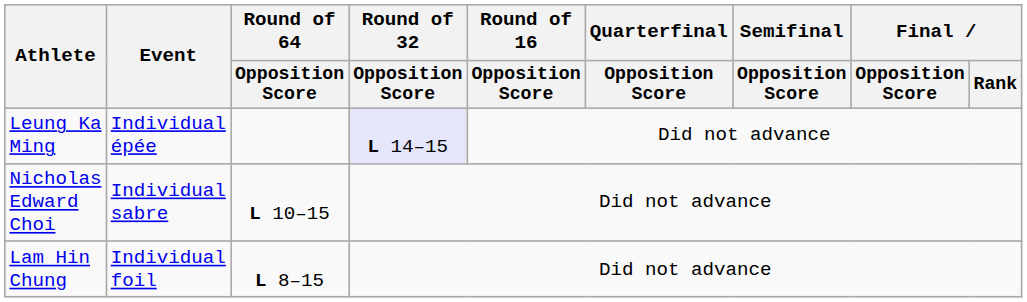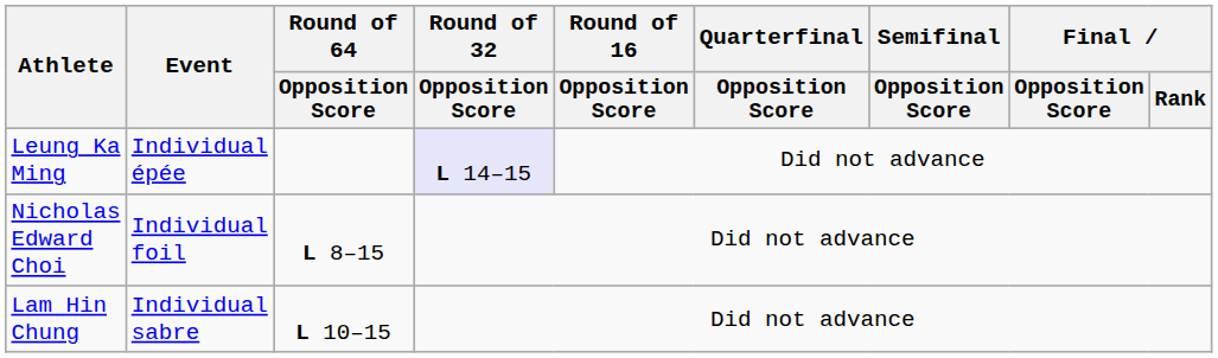Nicholas Edward Choi | Event: Individual sabre -> Individual foil
Nicholas Edward Choi | Round of 64 / Opposition Score: L 10–15 -> L 8–15
Lam Hin Chung | Event: Individual foil -> Individual sabre
Lam Hin Chung | Round of 64 / Opposition Score: L 8–15 -> L 10–15
